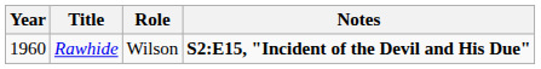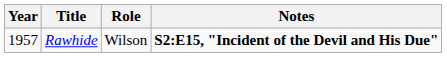Rawhide | Year: 1960 -> 1957
